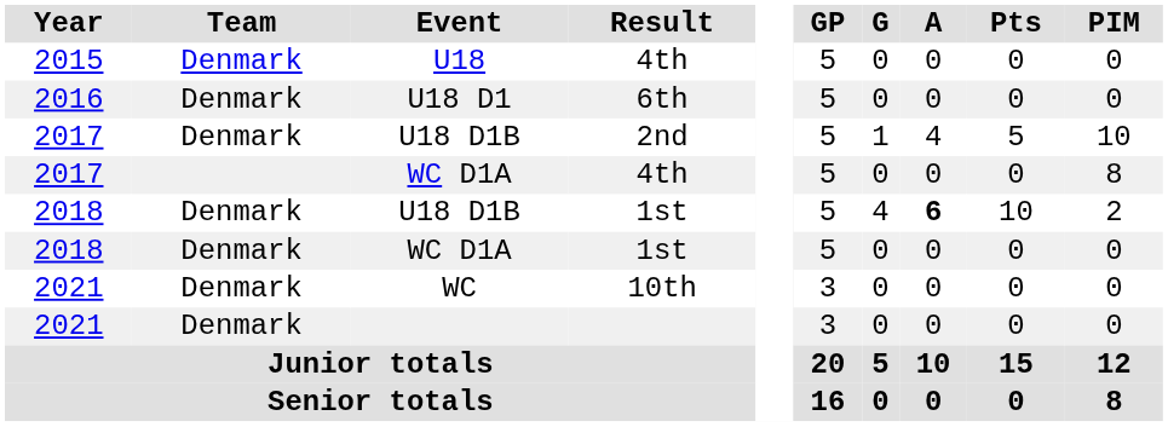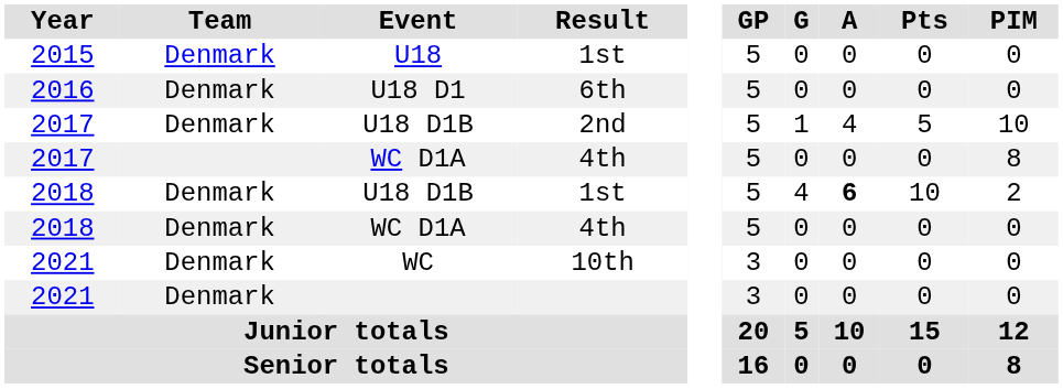U18 | Result: 4th -> 1st
2018 / WC D1A | Result: 1st -> 4th
